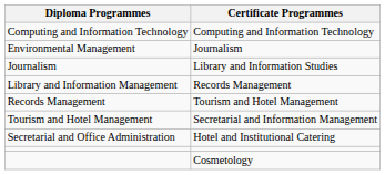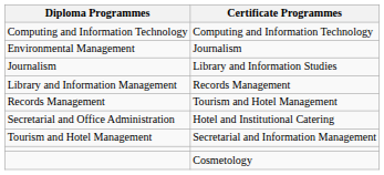rows swapped: Secretarial and Information Management <-> Hotel and Institutional Catering
